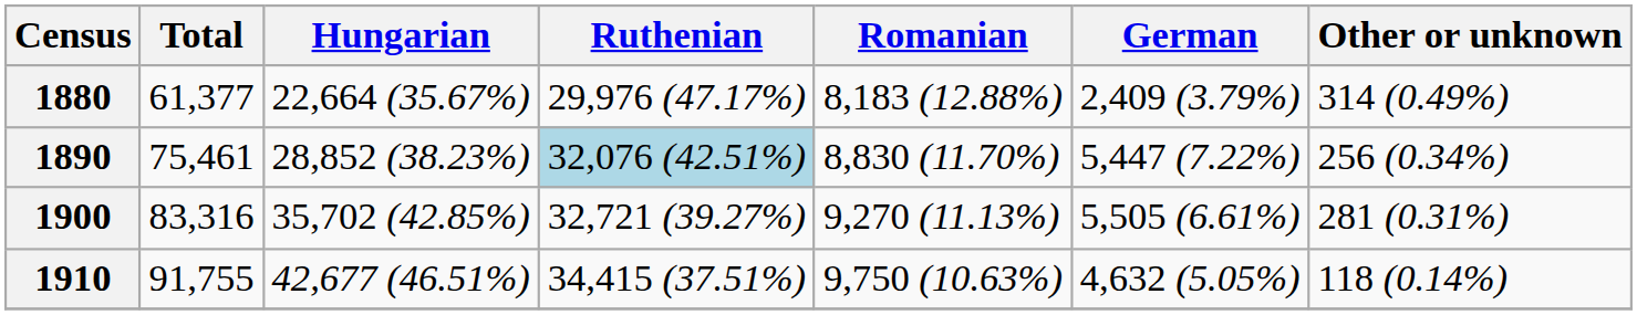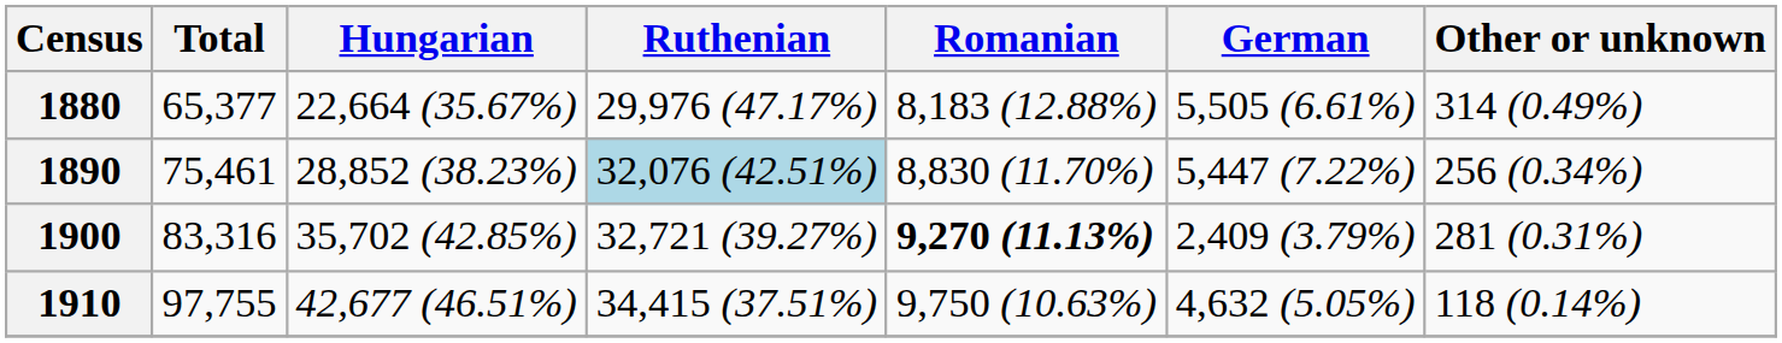1880 | Total: 61,377 -> 65,377
1880 | German: 2,409 (3.79%) -> 5,505 (6.61%)
1900 | Romanian: normal -> bold
1900 | German: 5,505 (6.61%) -> 2,409 (3.79%)
1910 | Total: 91,755 -> 97,755
